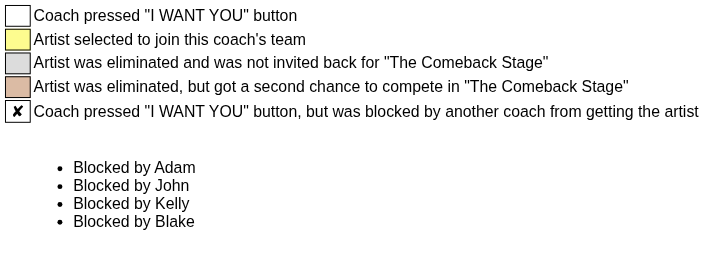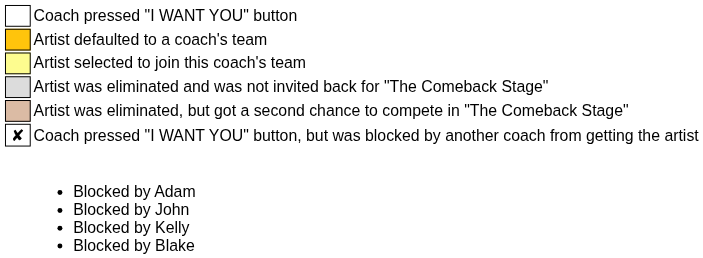+ row: Artist defaulted to a coach's team
